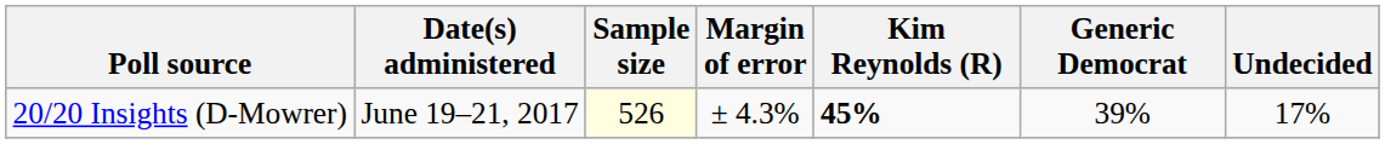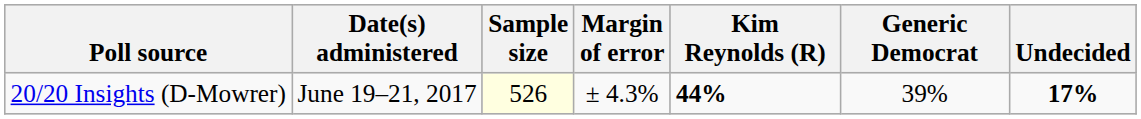20/20 Insights (D-Mowrer) | Kim Reynolds (R): 45% -> 44%
20/20 Insights (D-Mowrer) | Undecided: normal -> bold
